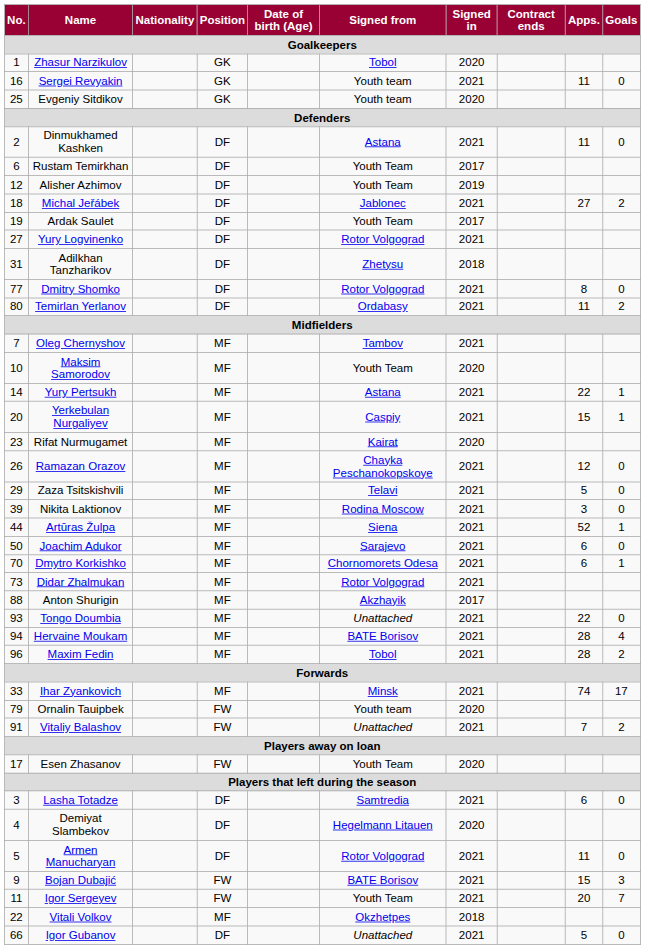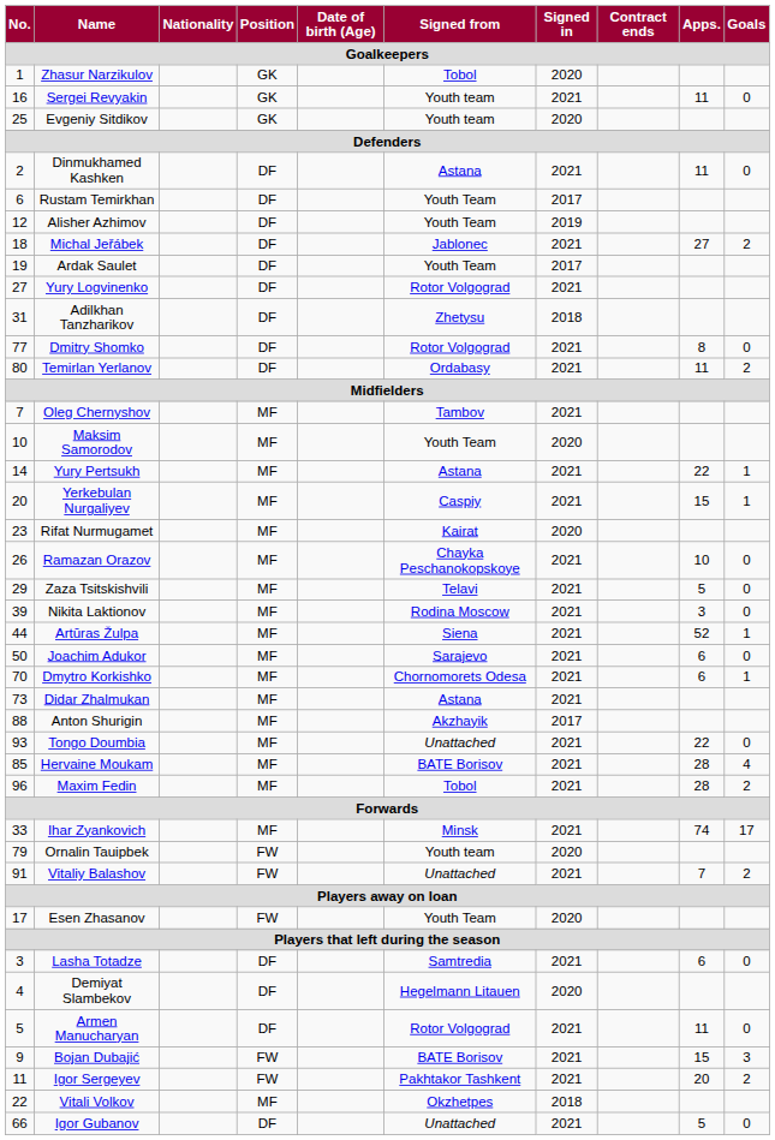Ramazan Orazov | Apps.: 12 -> 10
Didar Zhalmukan | Signed from: Rotor Volgograd -> Astana
Hervaine Moukam | No.: 94 -> 85
Igor Sergeyev | Signed from: Youth Team -> Pakhtakor Tashkent
Igor Sergeyev | Goals: 7 -> 2
